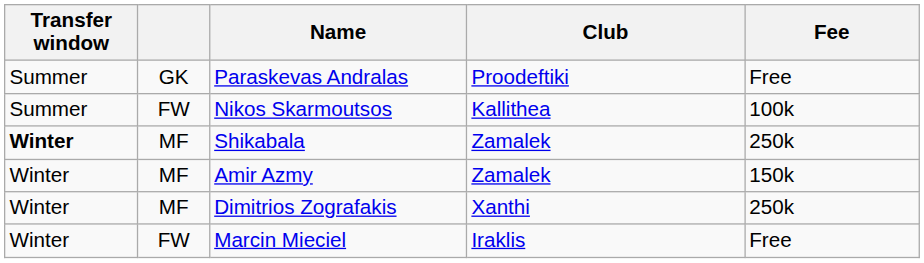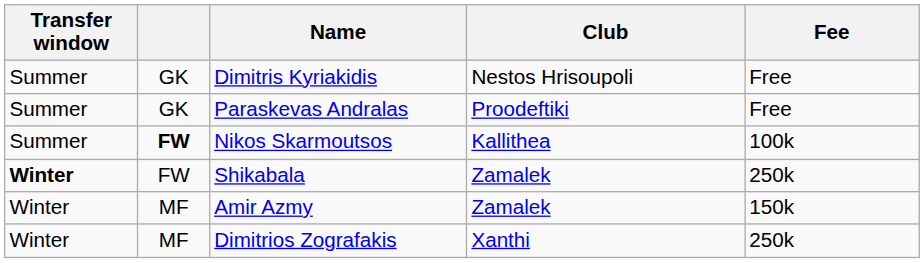+ row: Summer | GK | Dimitris Kyriakidis | Νestos Hrisoupoli | Free
Nikos Skarmoutsos | column 2: normal -> bold
Shikabala | column 2: MF -> FW
- row: Winter | FW | Marcin Mieciel | Iraklis | Free
